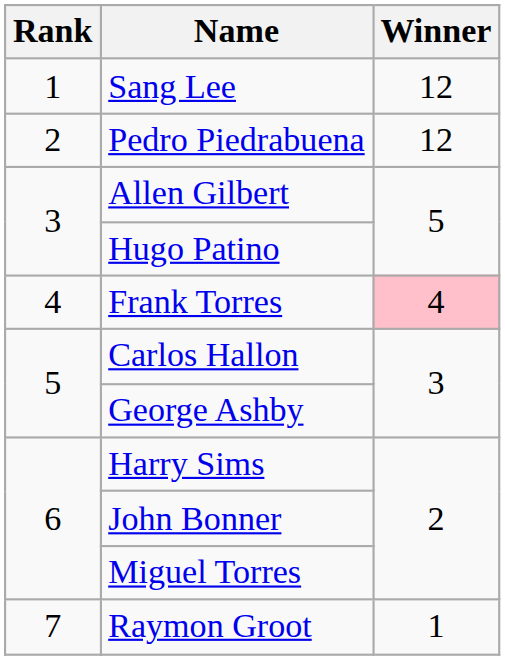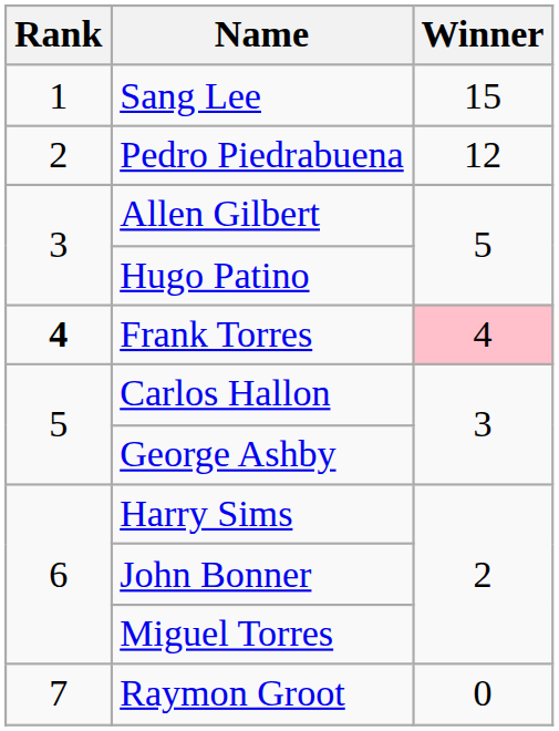Sang Lee | Winner: 12 -> 15
Frank Torres | Rank: normal -> bold
Raymon Groot | Winner: 1 -> 0
